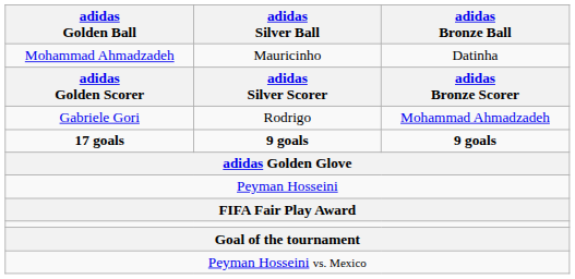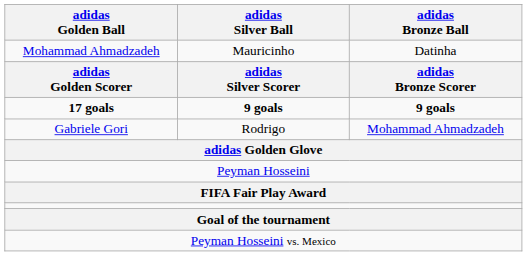rows swapped: Gabriele Gori <-> 17 goals
